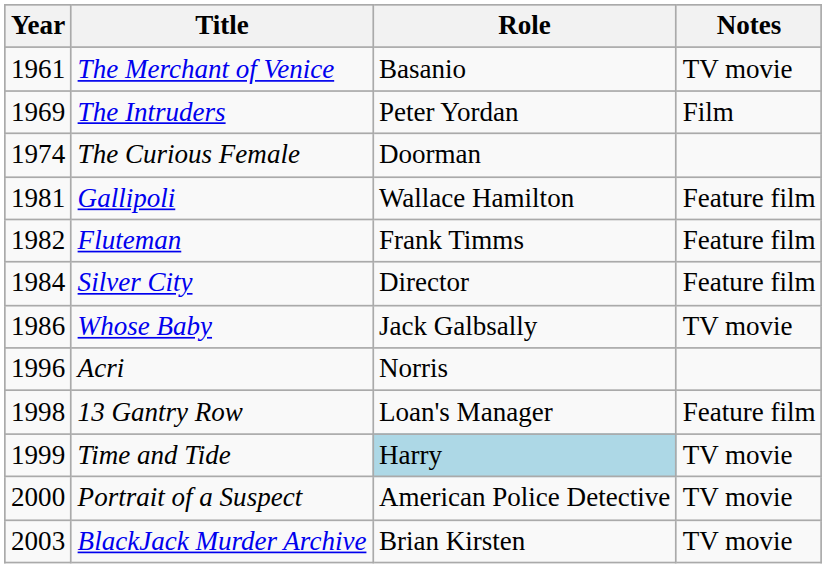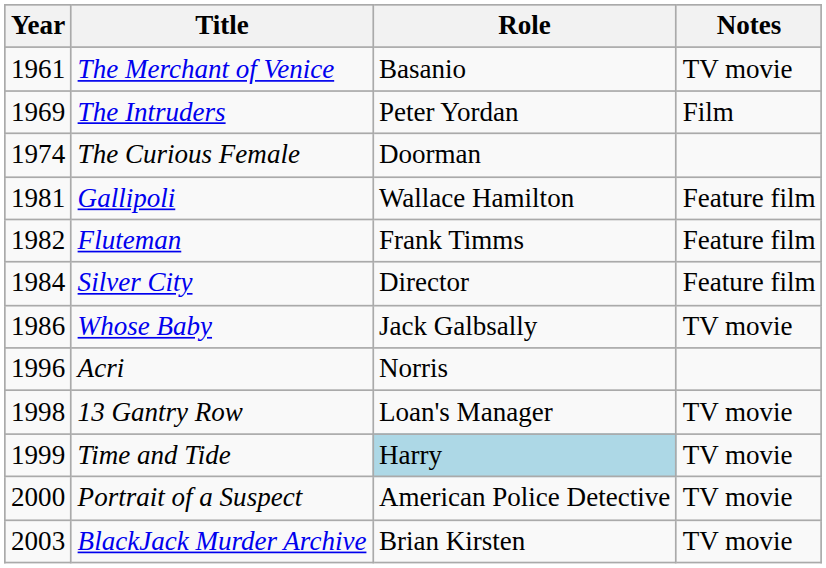13 Gantry Row | Notes: Feature film -> TV movie
